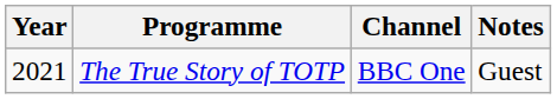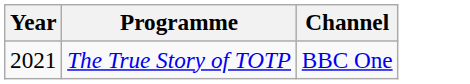- column: Notes | Guest
